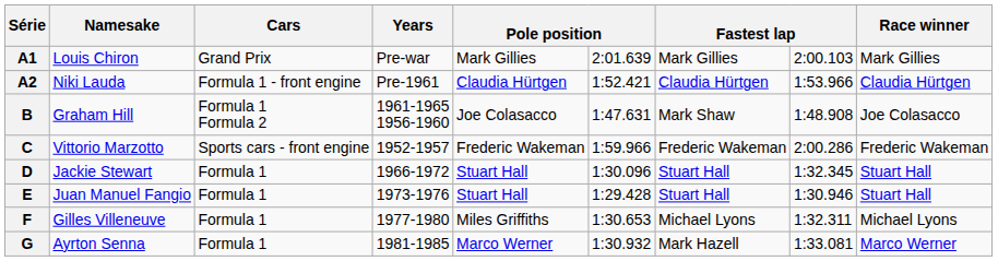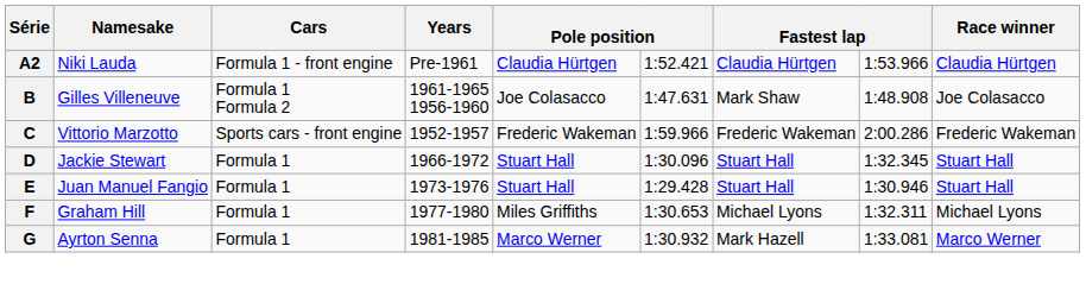- row: A1 | Louis Chiron | Grand Prix | Pre-war | Mark Gillies | 2:01.639 | Mark Gillies | 2:00.103 | Mark Gillies
B | Namesake: Graham Hill -> Gilles Villeneuve
F | Namesake: Gilles Villeneuve -> Graham Hill
